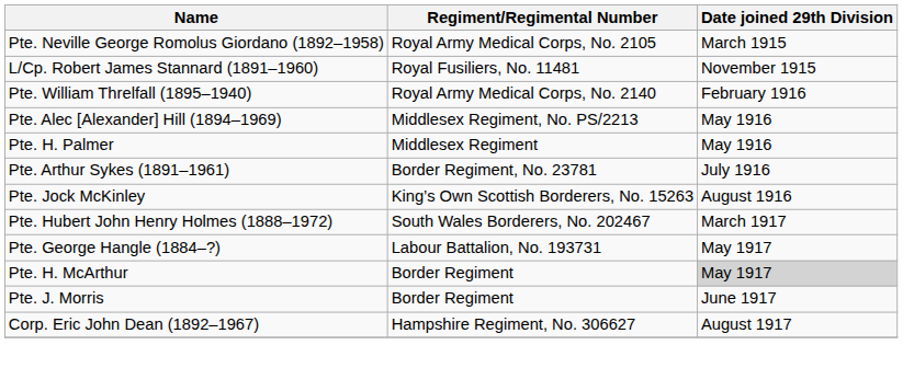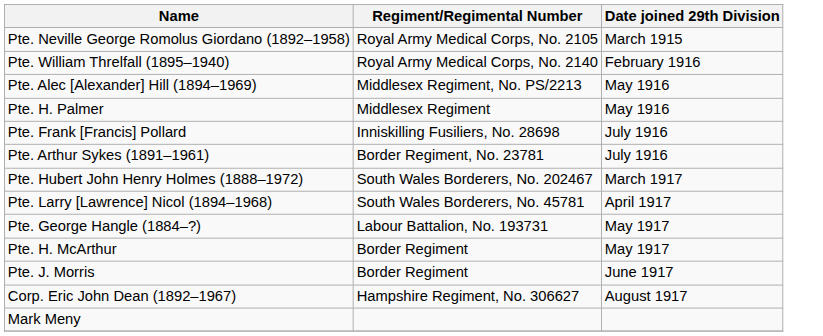- row: L/Cp. Robert James Stannard (1891–1960) | Royal Fusiliers, No. 11481 | November 1915
+ row: Pte. Frank [Francis] Pollard | Inniskilling Fusiliers, No. 28698 | July 1916
- row: Pte. Jock McKinley | King’s Own Scottish Borderers, No. 15263 | August 1916
+ row: Pte. Larry [Lawrence] Nicol (1894–1968) | South Wales Borderers, No. 45781 | April 1917
Pte. H. McArthur | Date joined 29th Division: lightgrey background -> no background
+ row: Mark Meny
